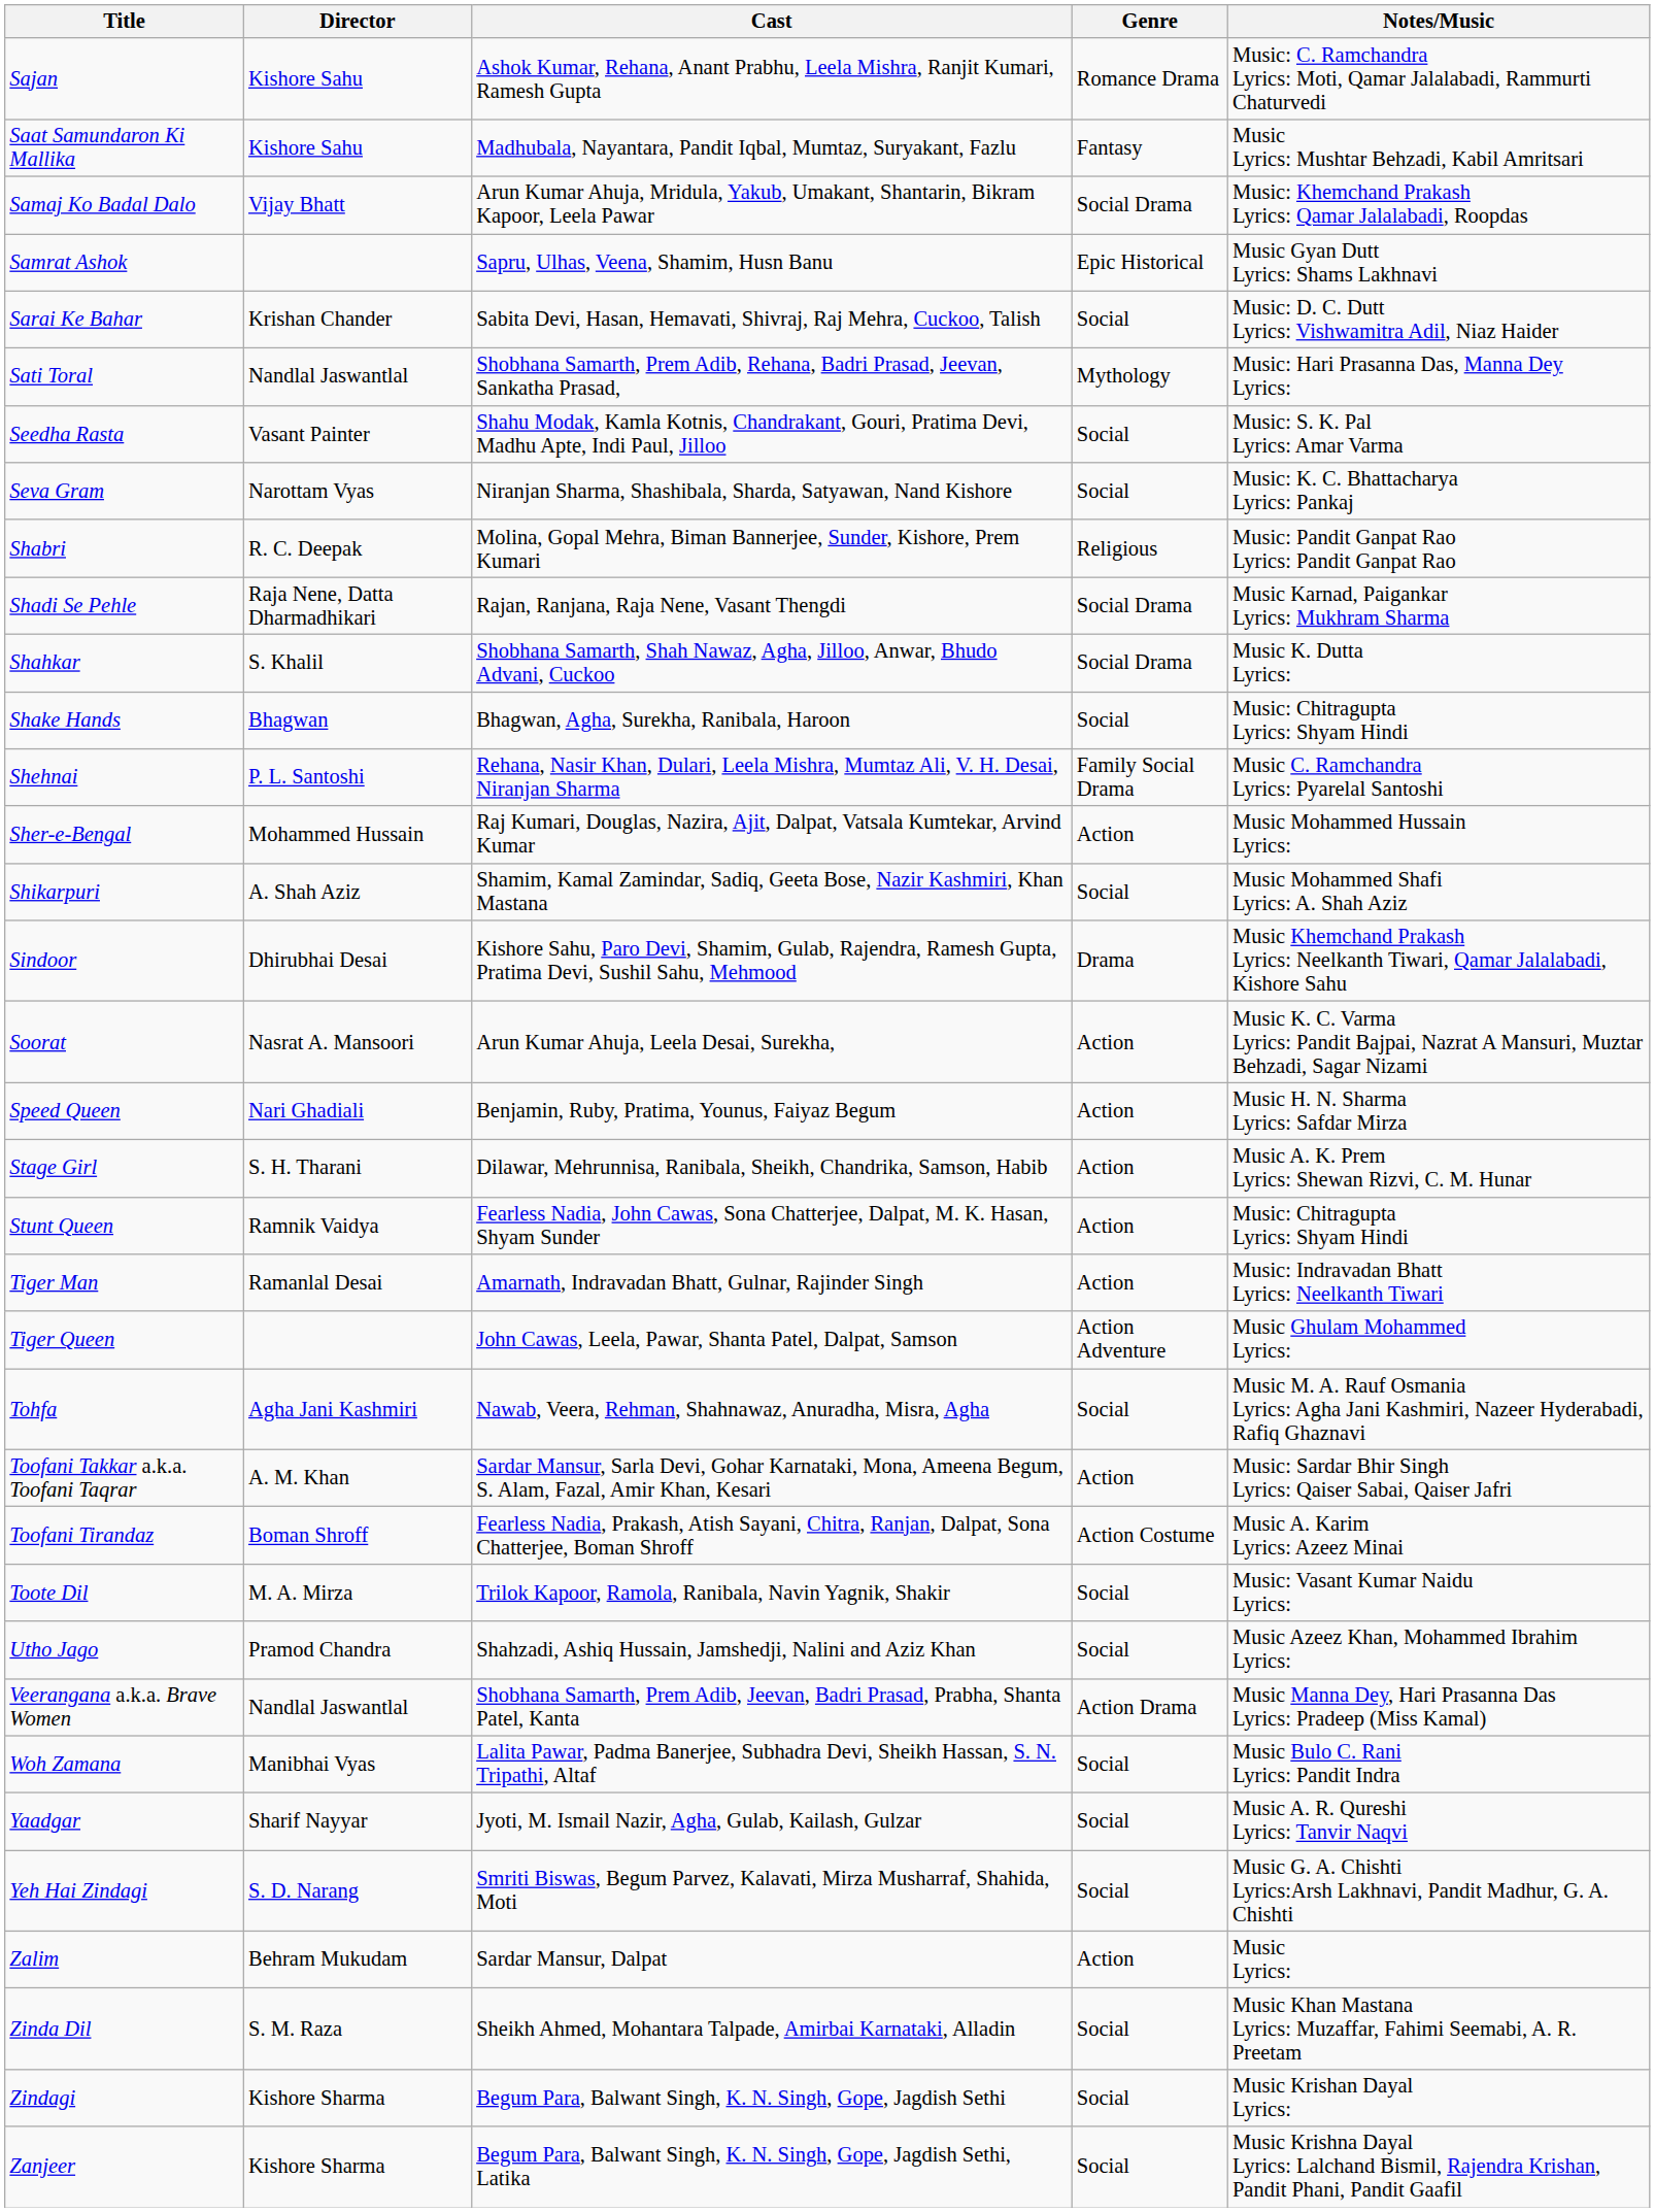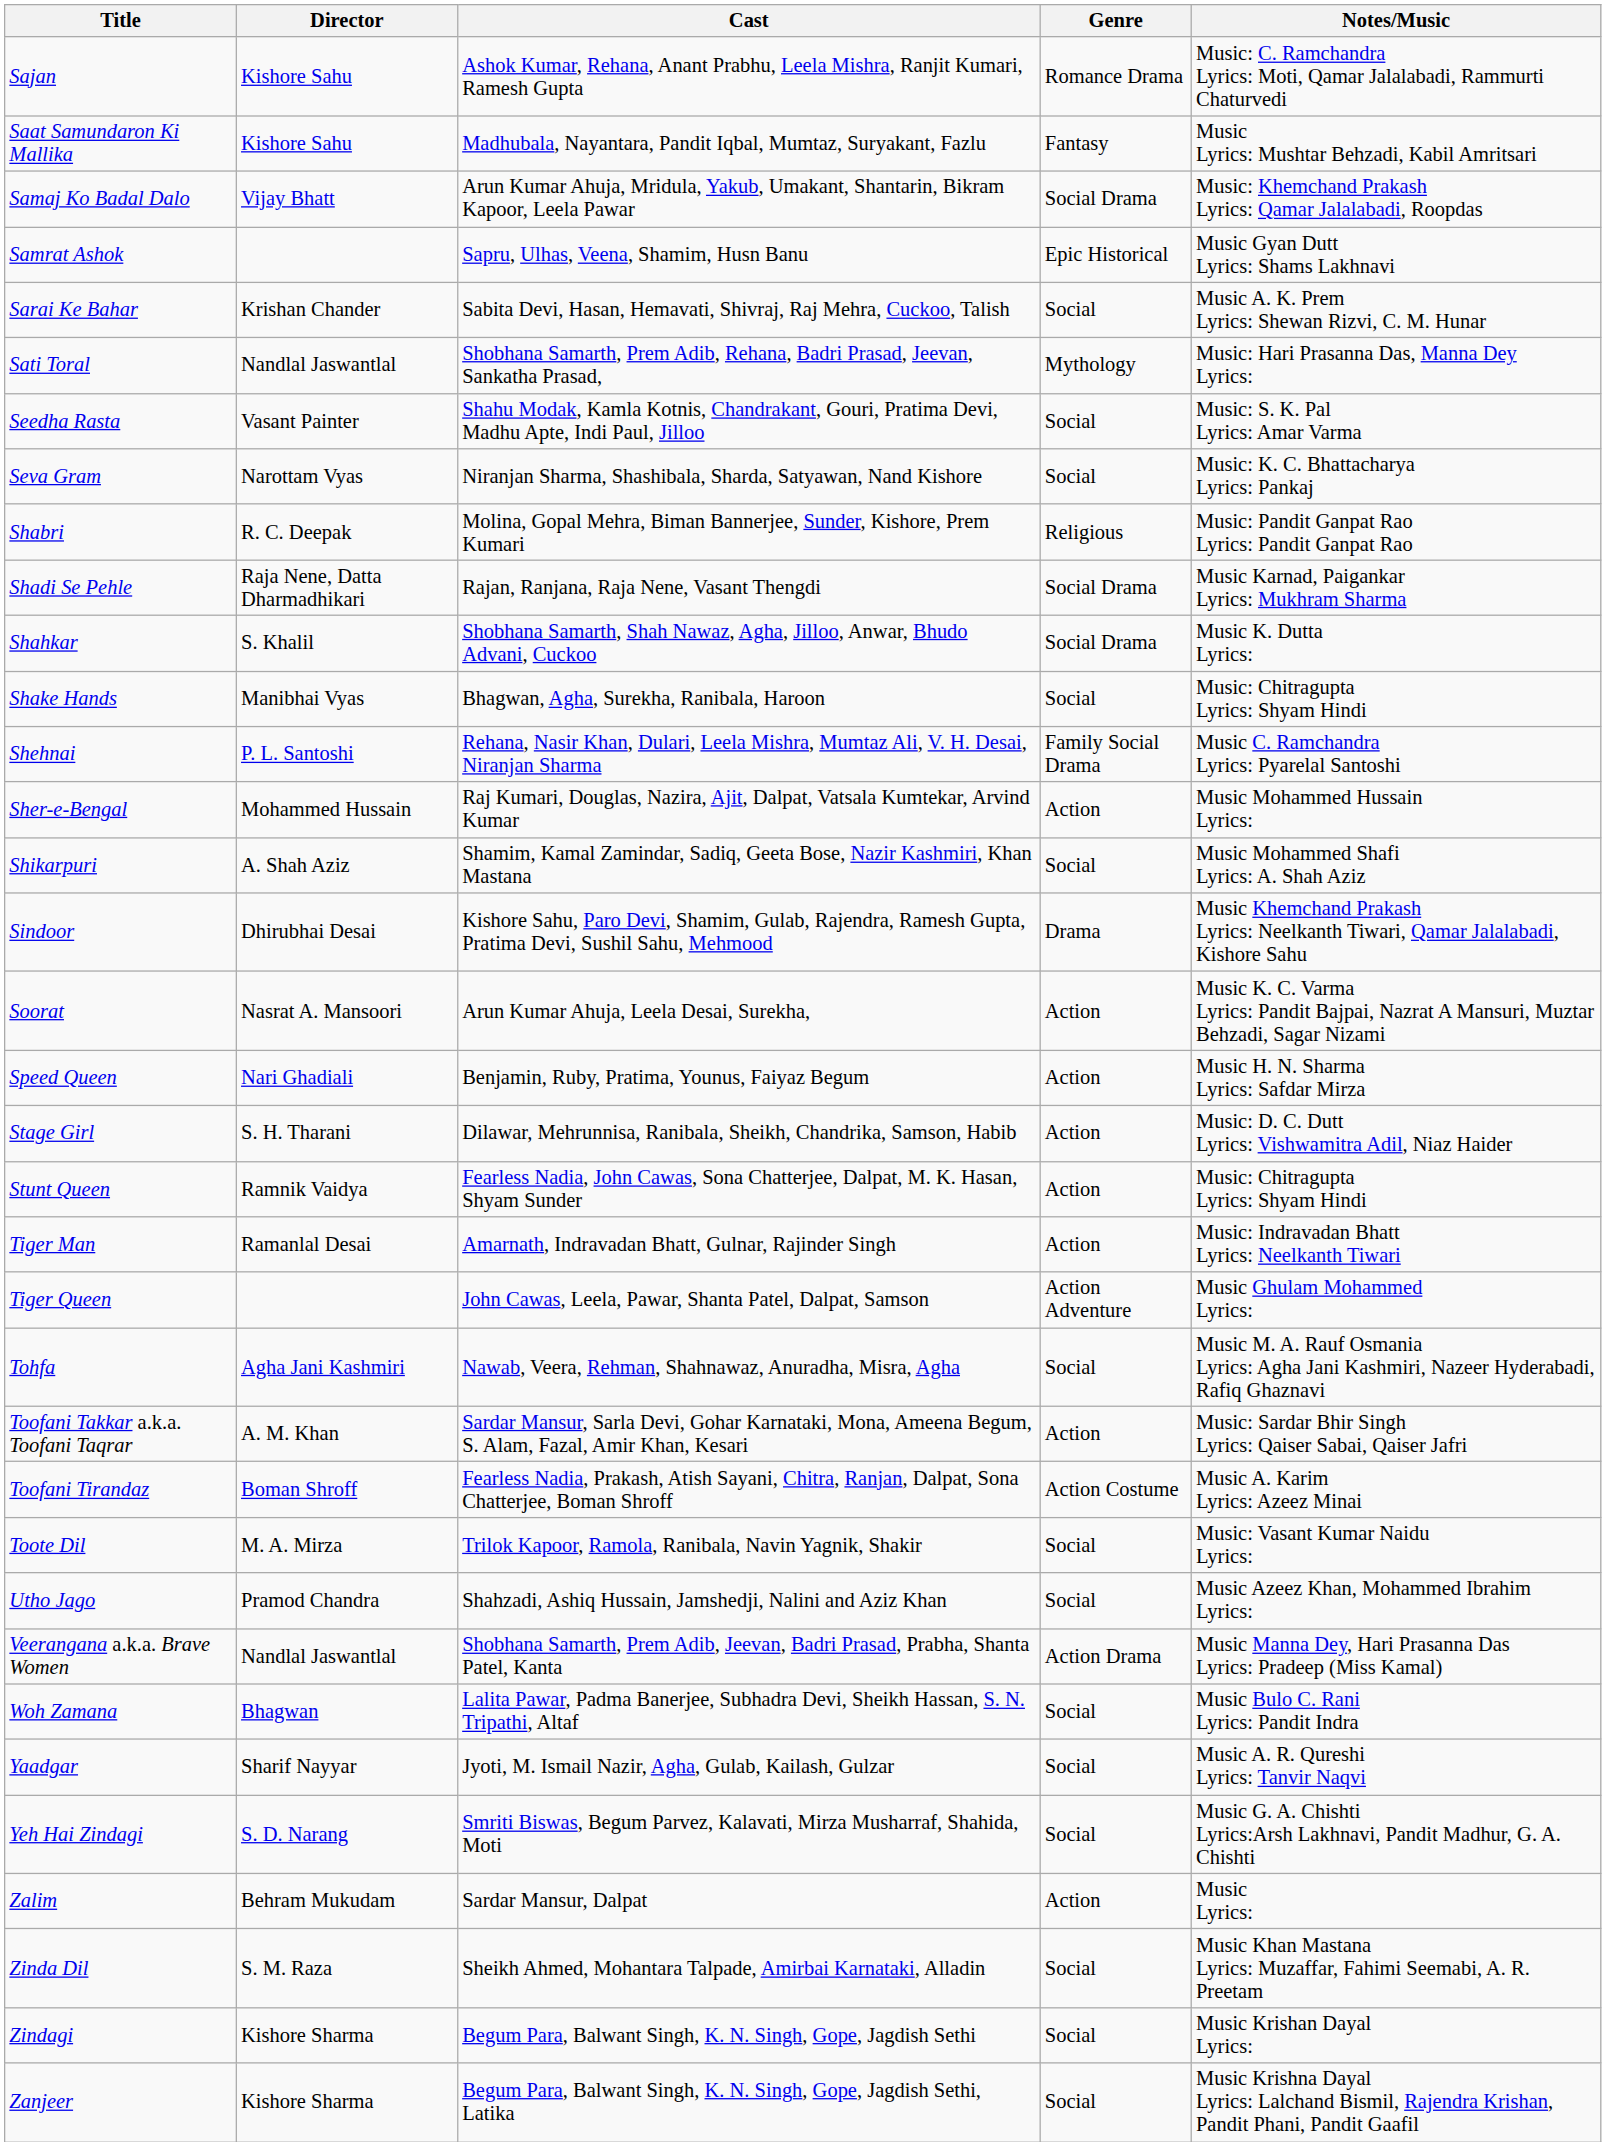Sarai Ke Bahar | Notes/Music: Music: D. C. Dutt Lyrics: Vishwamitra Adil, Niaz Haider -> Music A. K. Prem Lyrics: Shewan Rizvi, C. M. Hunar
Shake Hands | Director: Bhagwan -> Manibhai Vyas
Stage Girl | Notes/Music: Music A. K. Prem Lyrics: Shewan Rizvi, C. M. Hunar -> Music: D. C. Dutt Lyrics: Vishwamitra Adil, Niaz Haider
Woh Zamana | Director: Manibhai Vyas -> Bhagwan
